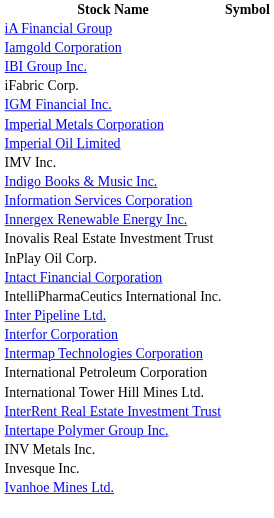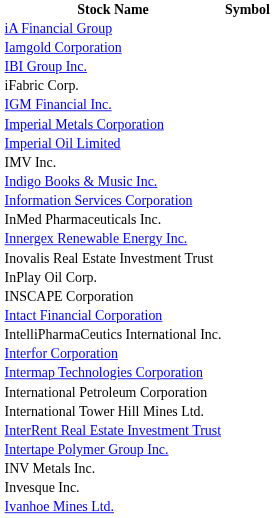+ row: InMed Pharmaceuticals Inc.
+ row: INSCAPE Corporation
- row: Inter Pipeline Ltd.
